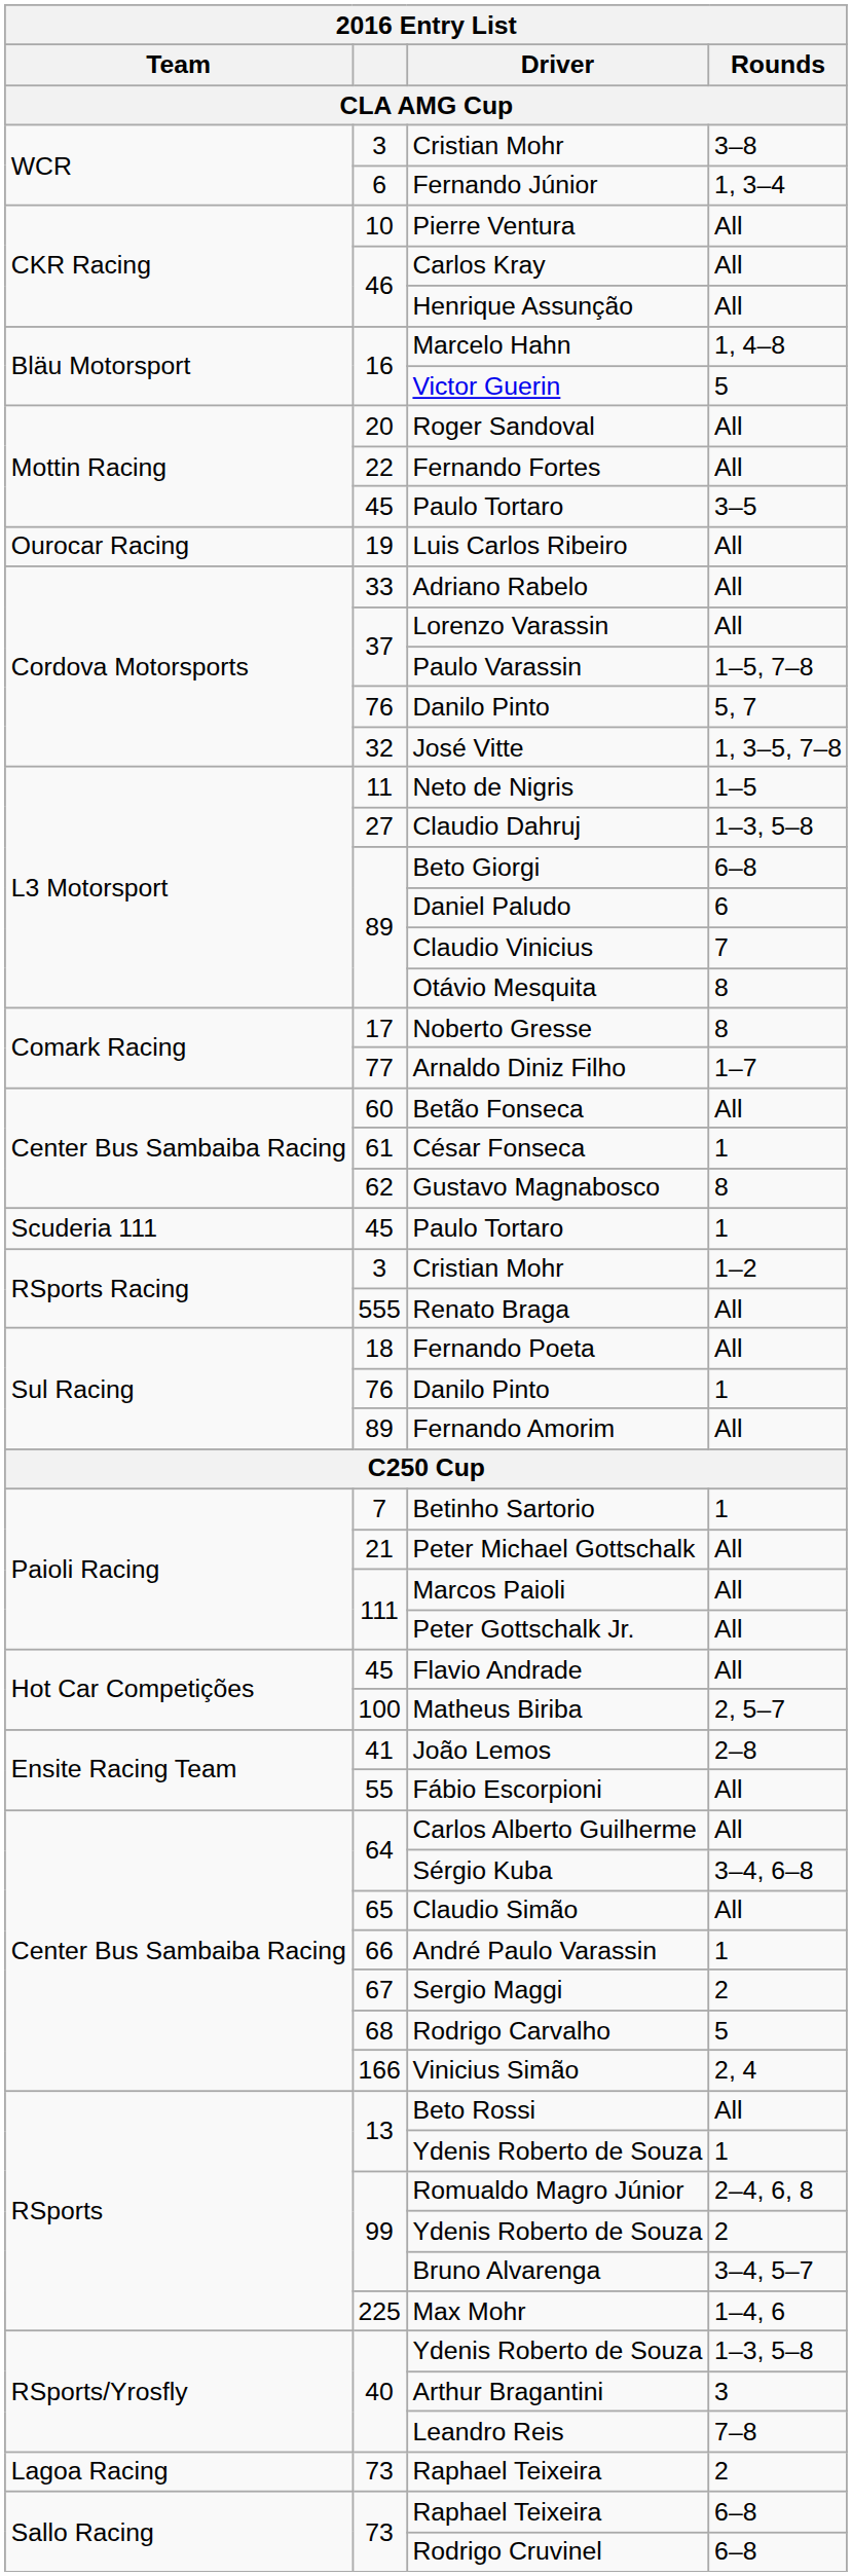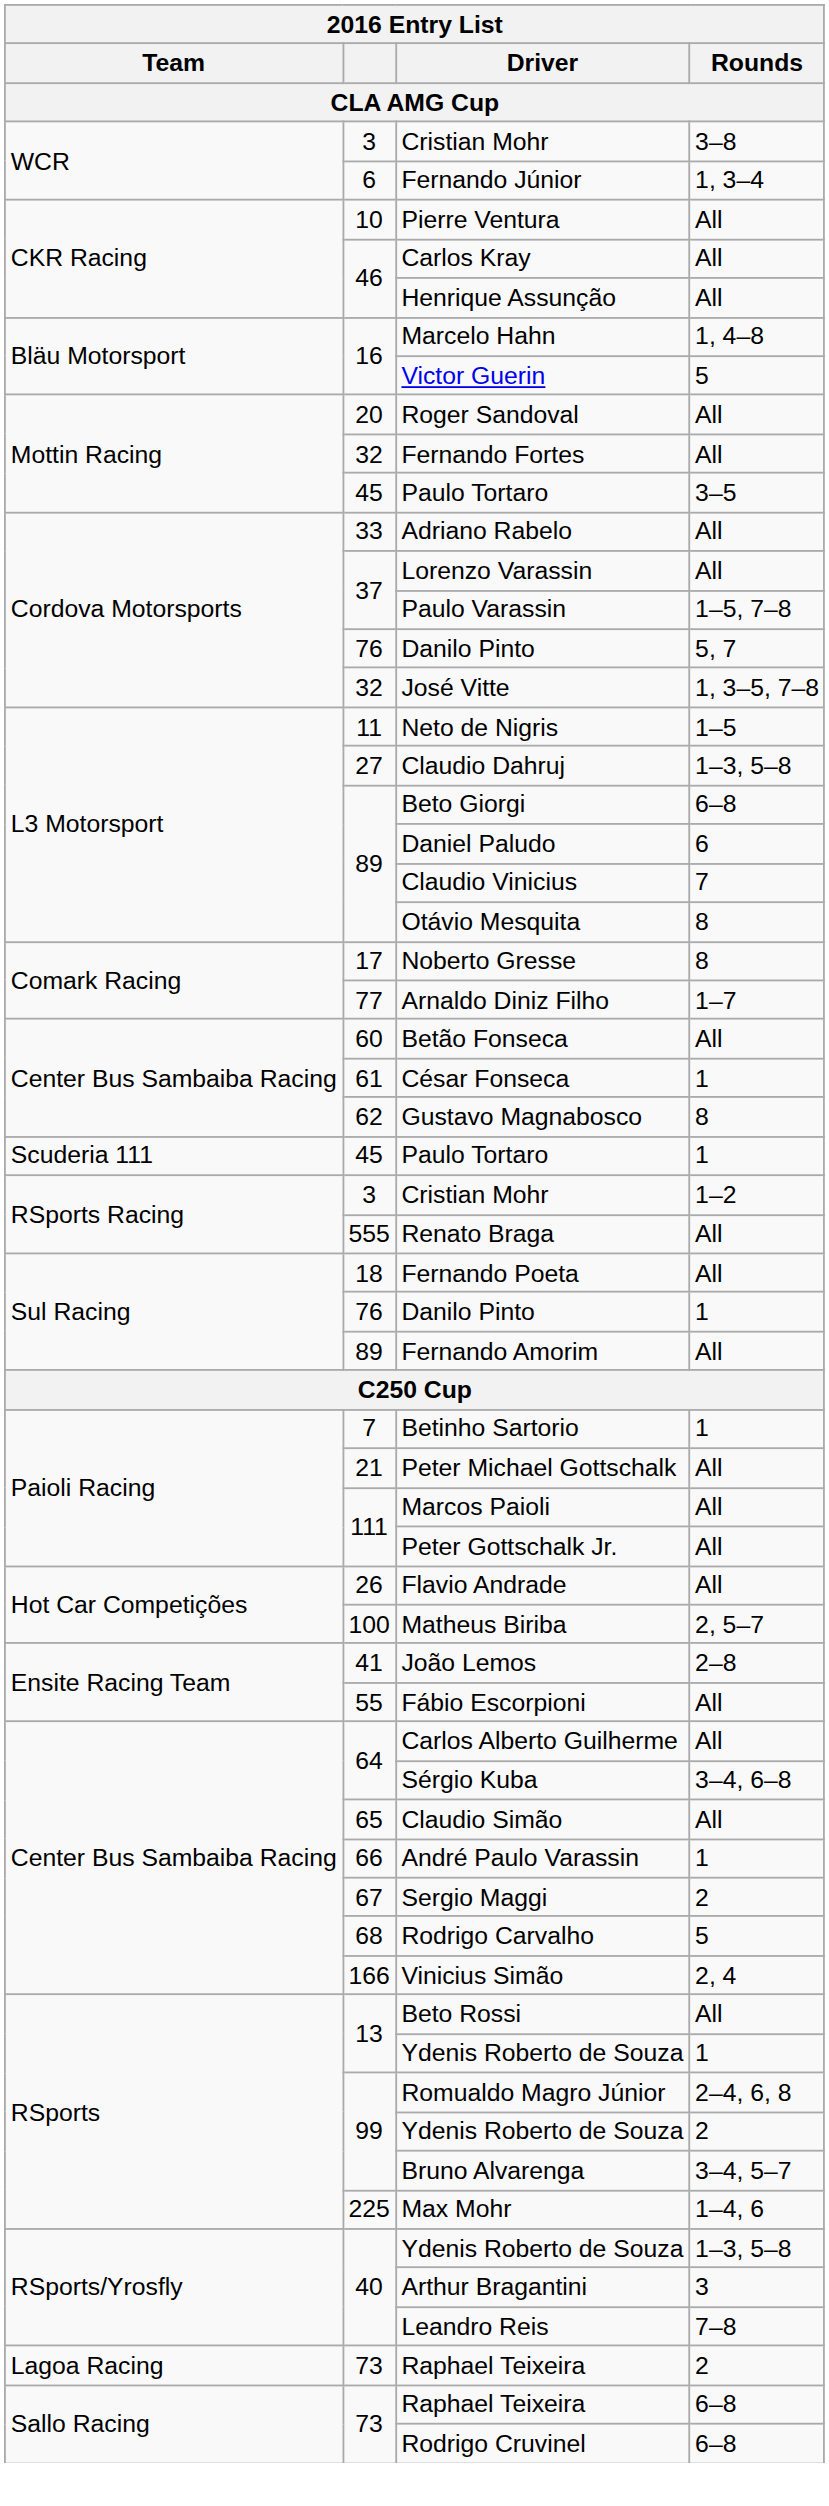Fernando Fortes | column 2: 22 -> 32
- row: Ourocar Racing | 19 | Luis Carlos Ribeiro | All
Flavio Andrade | column 2: 45 -> 26
